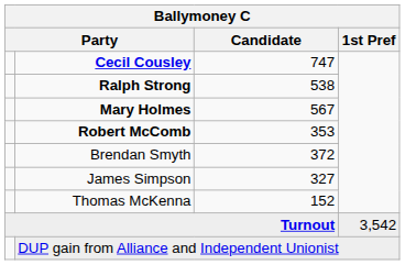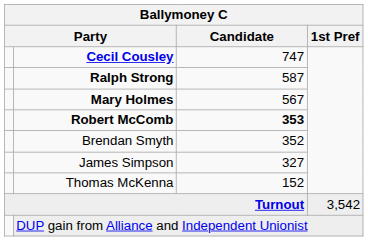Ralph Strong | Candidate: 538 -> 587
Robert McComb | Candidate: normal -> bold
Brendan Smyth | Candidate: 372 -> 352
